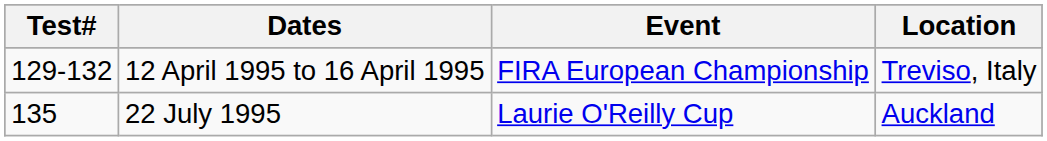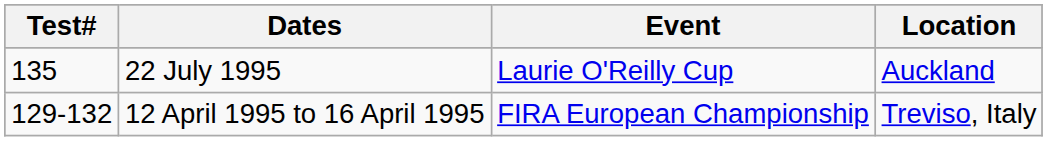rows swapped: 12 April 1995 to 16 April 1995 <-> 22 July 1995
